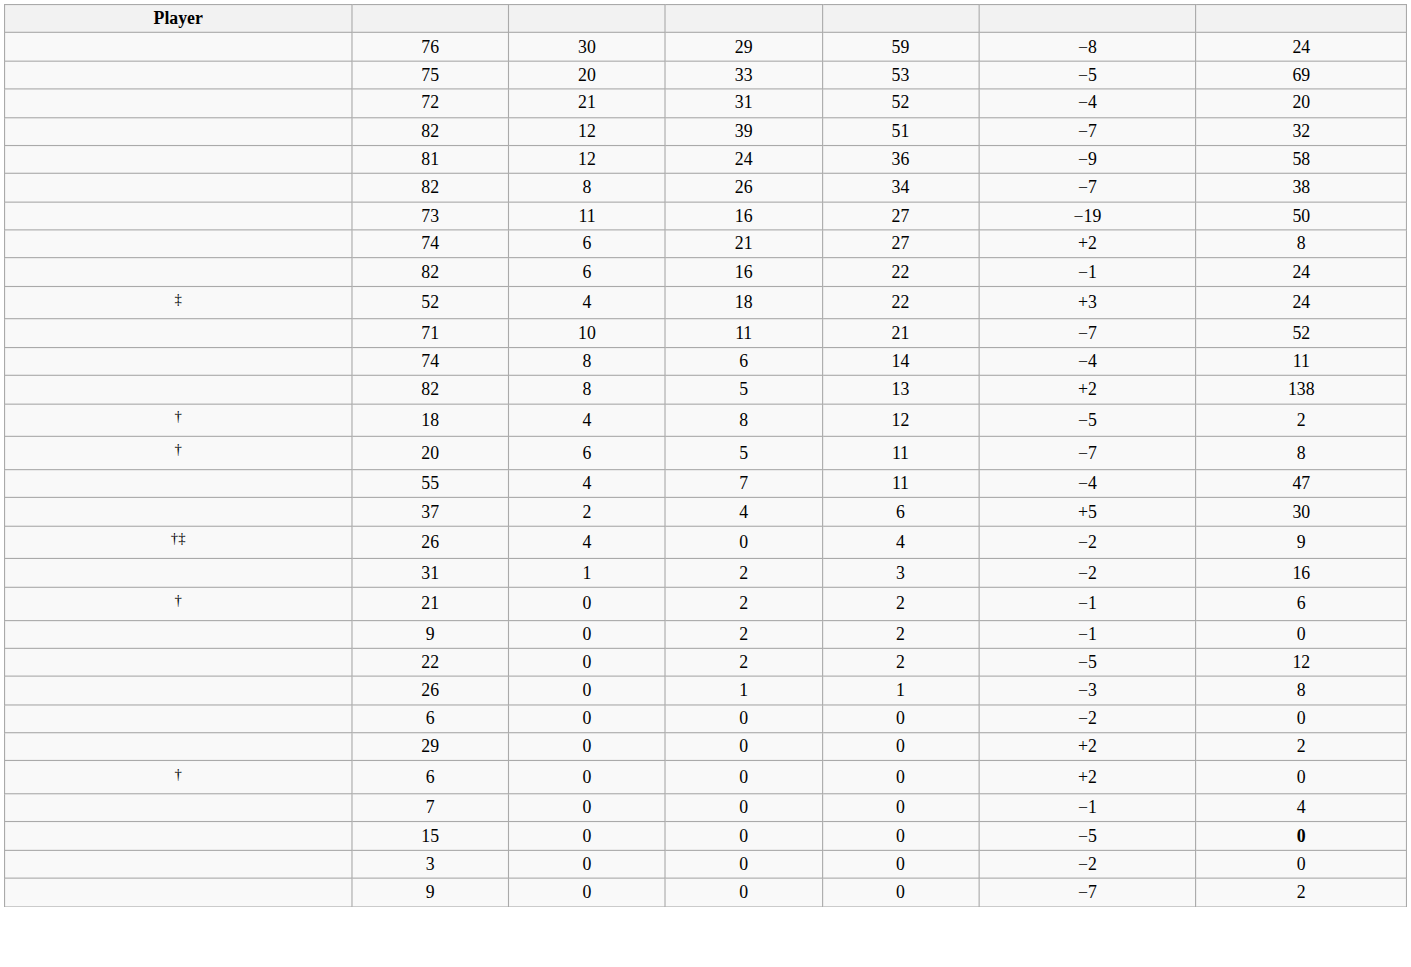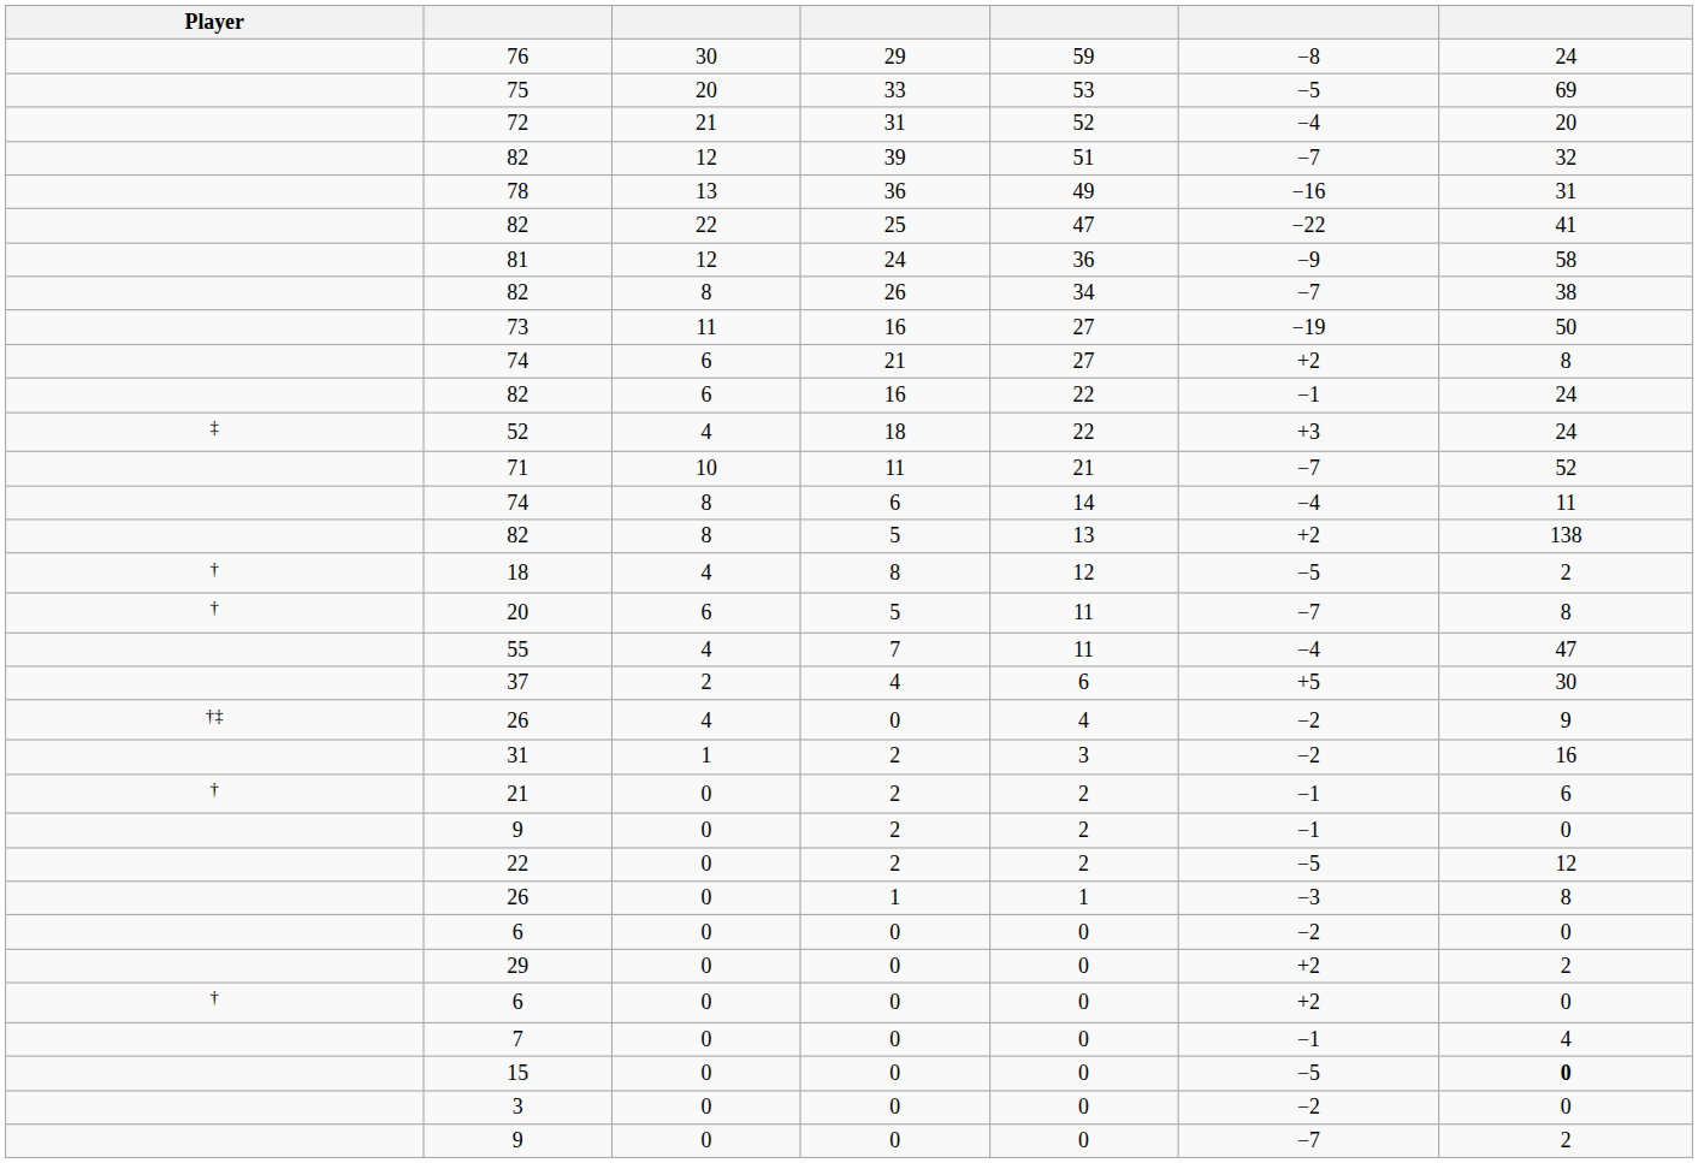+ row: 78 | 13 | 36 | 49 | −16 | 31
+ row: 82 | 22 | 25 | 47 | −22 | 41
